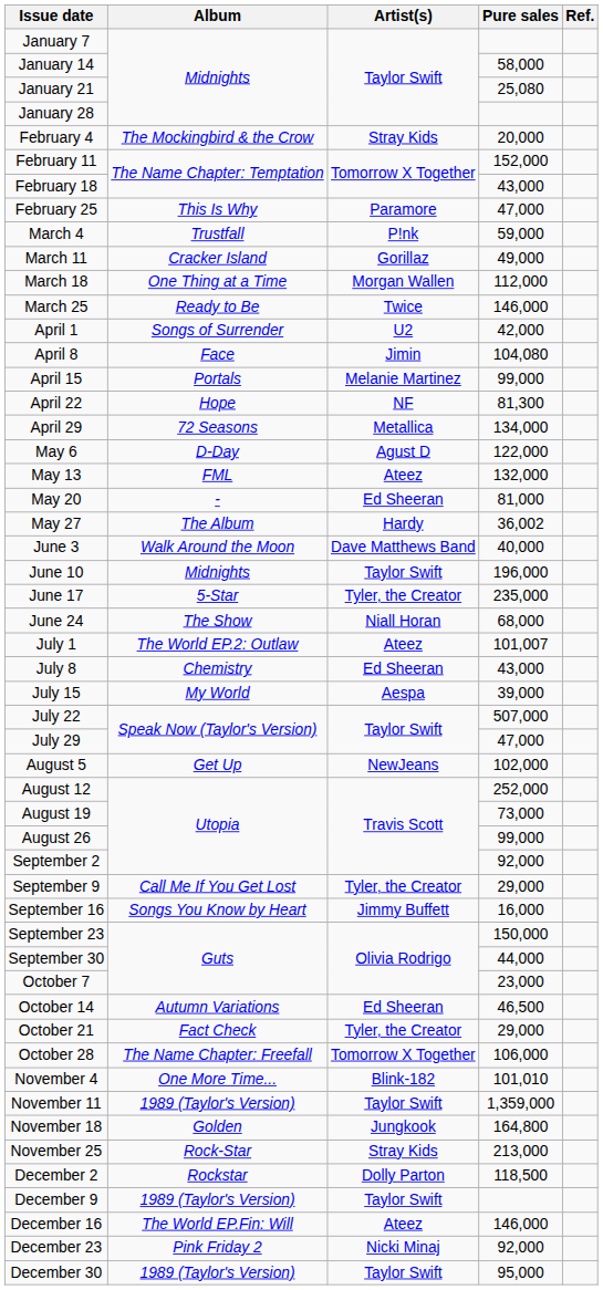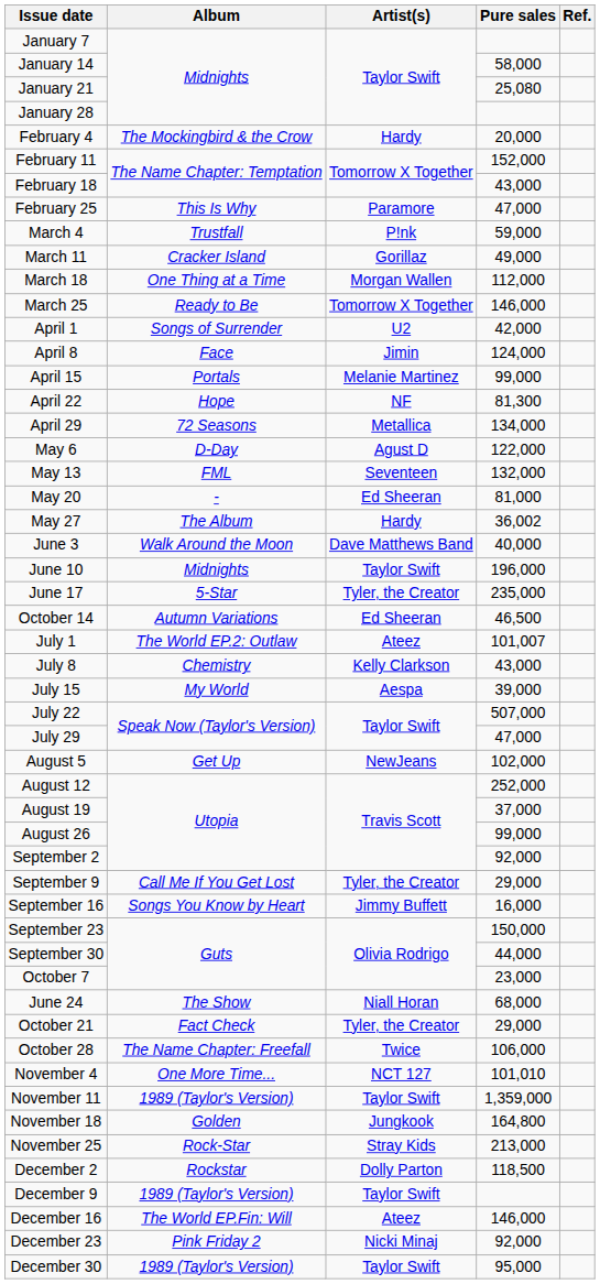February 4 | Artist(s): Stray Kids -> Hardy
March 25 | Artist(s): Twice -> Tomorrow X Together
April 8 | Pure sales: 104,080 -> 124,000
May 13 | Artist(s): Ateez -> Seventeen
rows swapped: June 24 <-> October 14
July 8 | Artist(s): Ed Sheeran -> Kelly Clarkson
August 19 | Pure sales: 73,000 -> 37,000
October 28 | Artist(s): Tomorrow X Together -> Twice
November 4 | Artist(s): Blink-182 -> NCT 127
